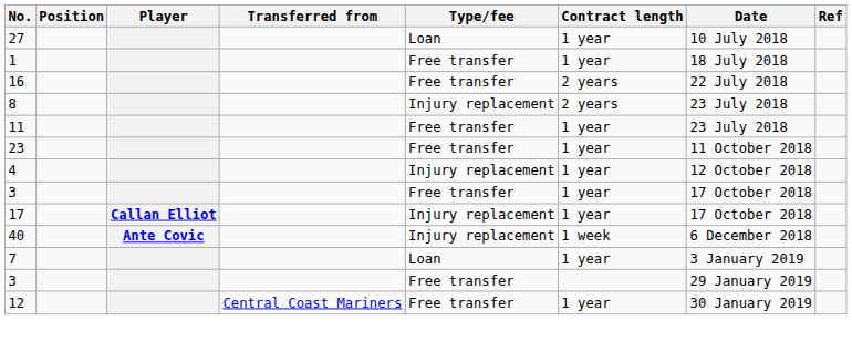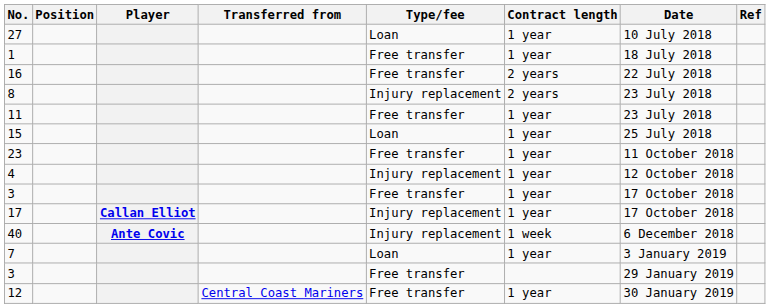+ row: 15 | Loan | 1 year | 25 July 2018
